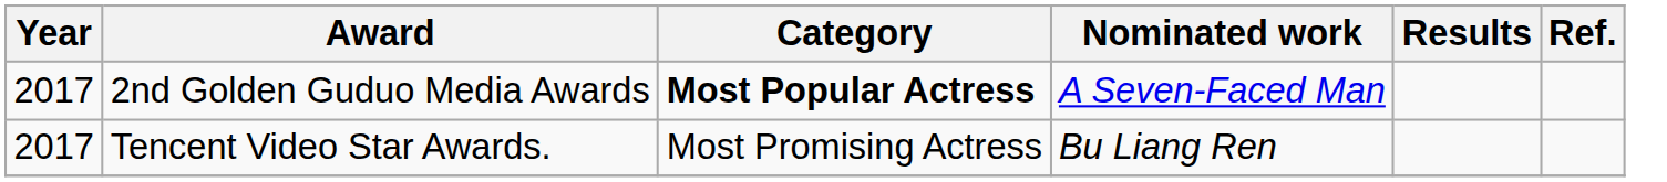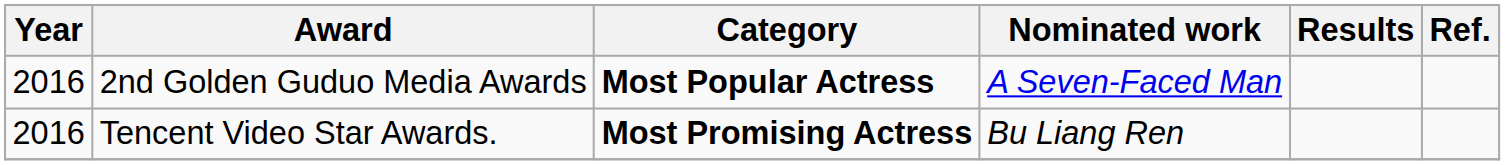2nd Golden Guduo Media Awards | Year: 2017 -> 2016
Tencent Video Star Awards. | Year: 2017 -> 2016
Tencent Video Star Awards. | Category: normal -> bold
